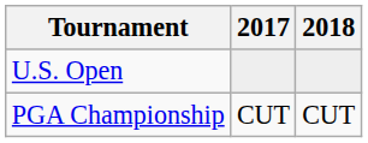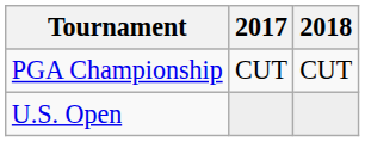rows swapped: U.S. Open <-> PGA Championship
